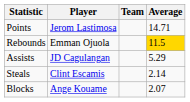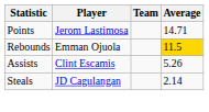Assists | Player: JD Cagulangan -> Clint Escamis
Assists | Average: 5.29 -> 5.26
Steals | Player: Clint Escamis -> JD Cagulangan
- row: Blocks | Ange Kouame | 2.07
